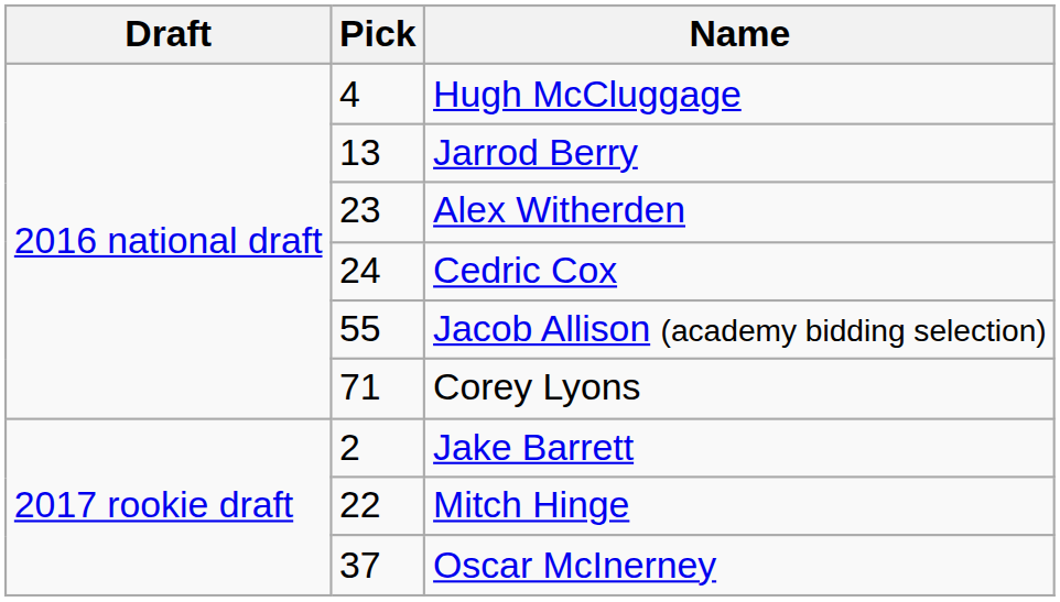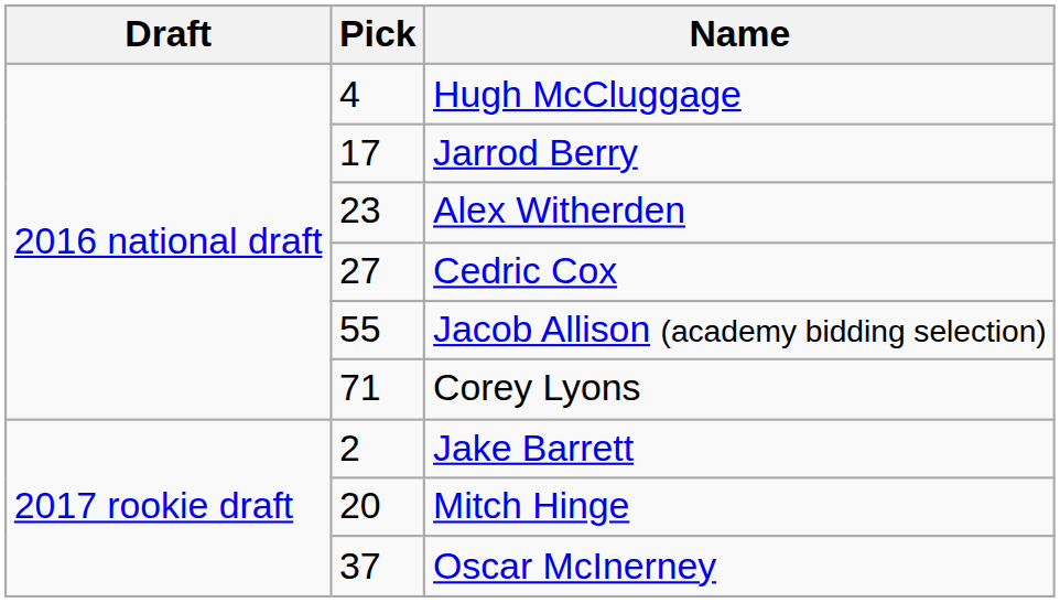Jarrod Berry | Pick: 13 -> 17
Cedric Cox | Pick: 24 -> 27
Mitch Hinge | Pick: 22 -> 20
